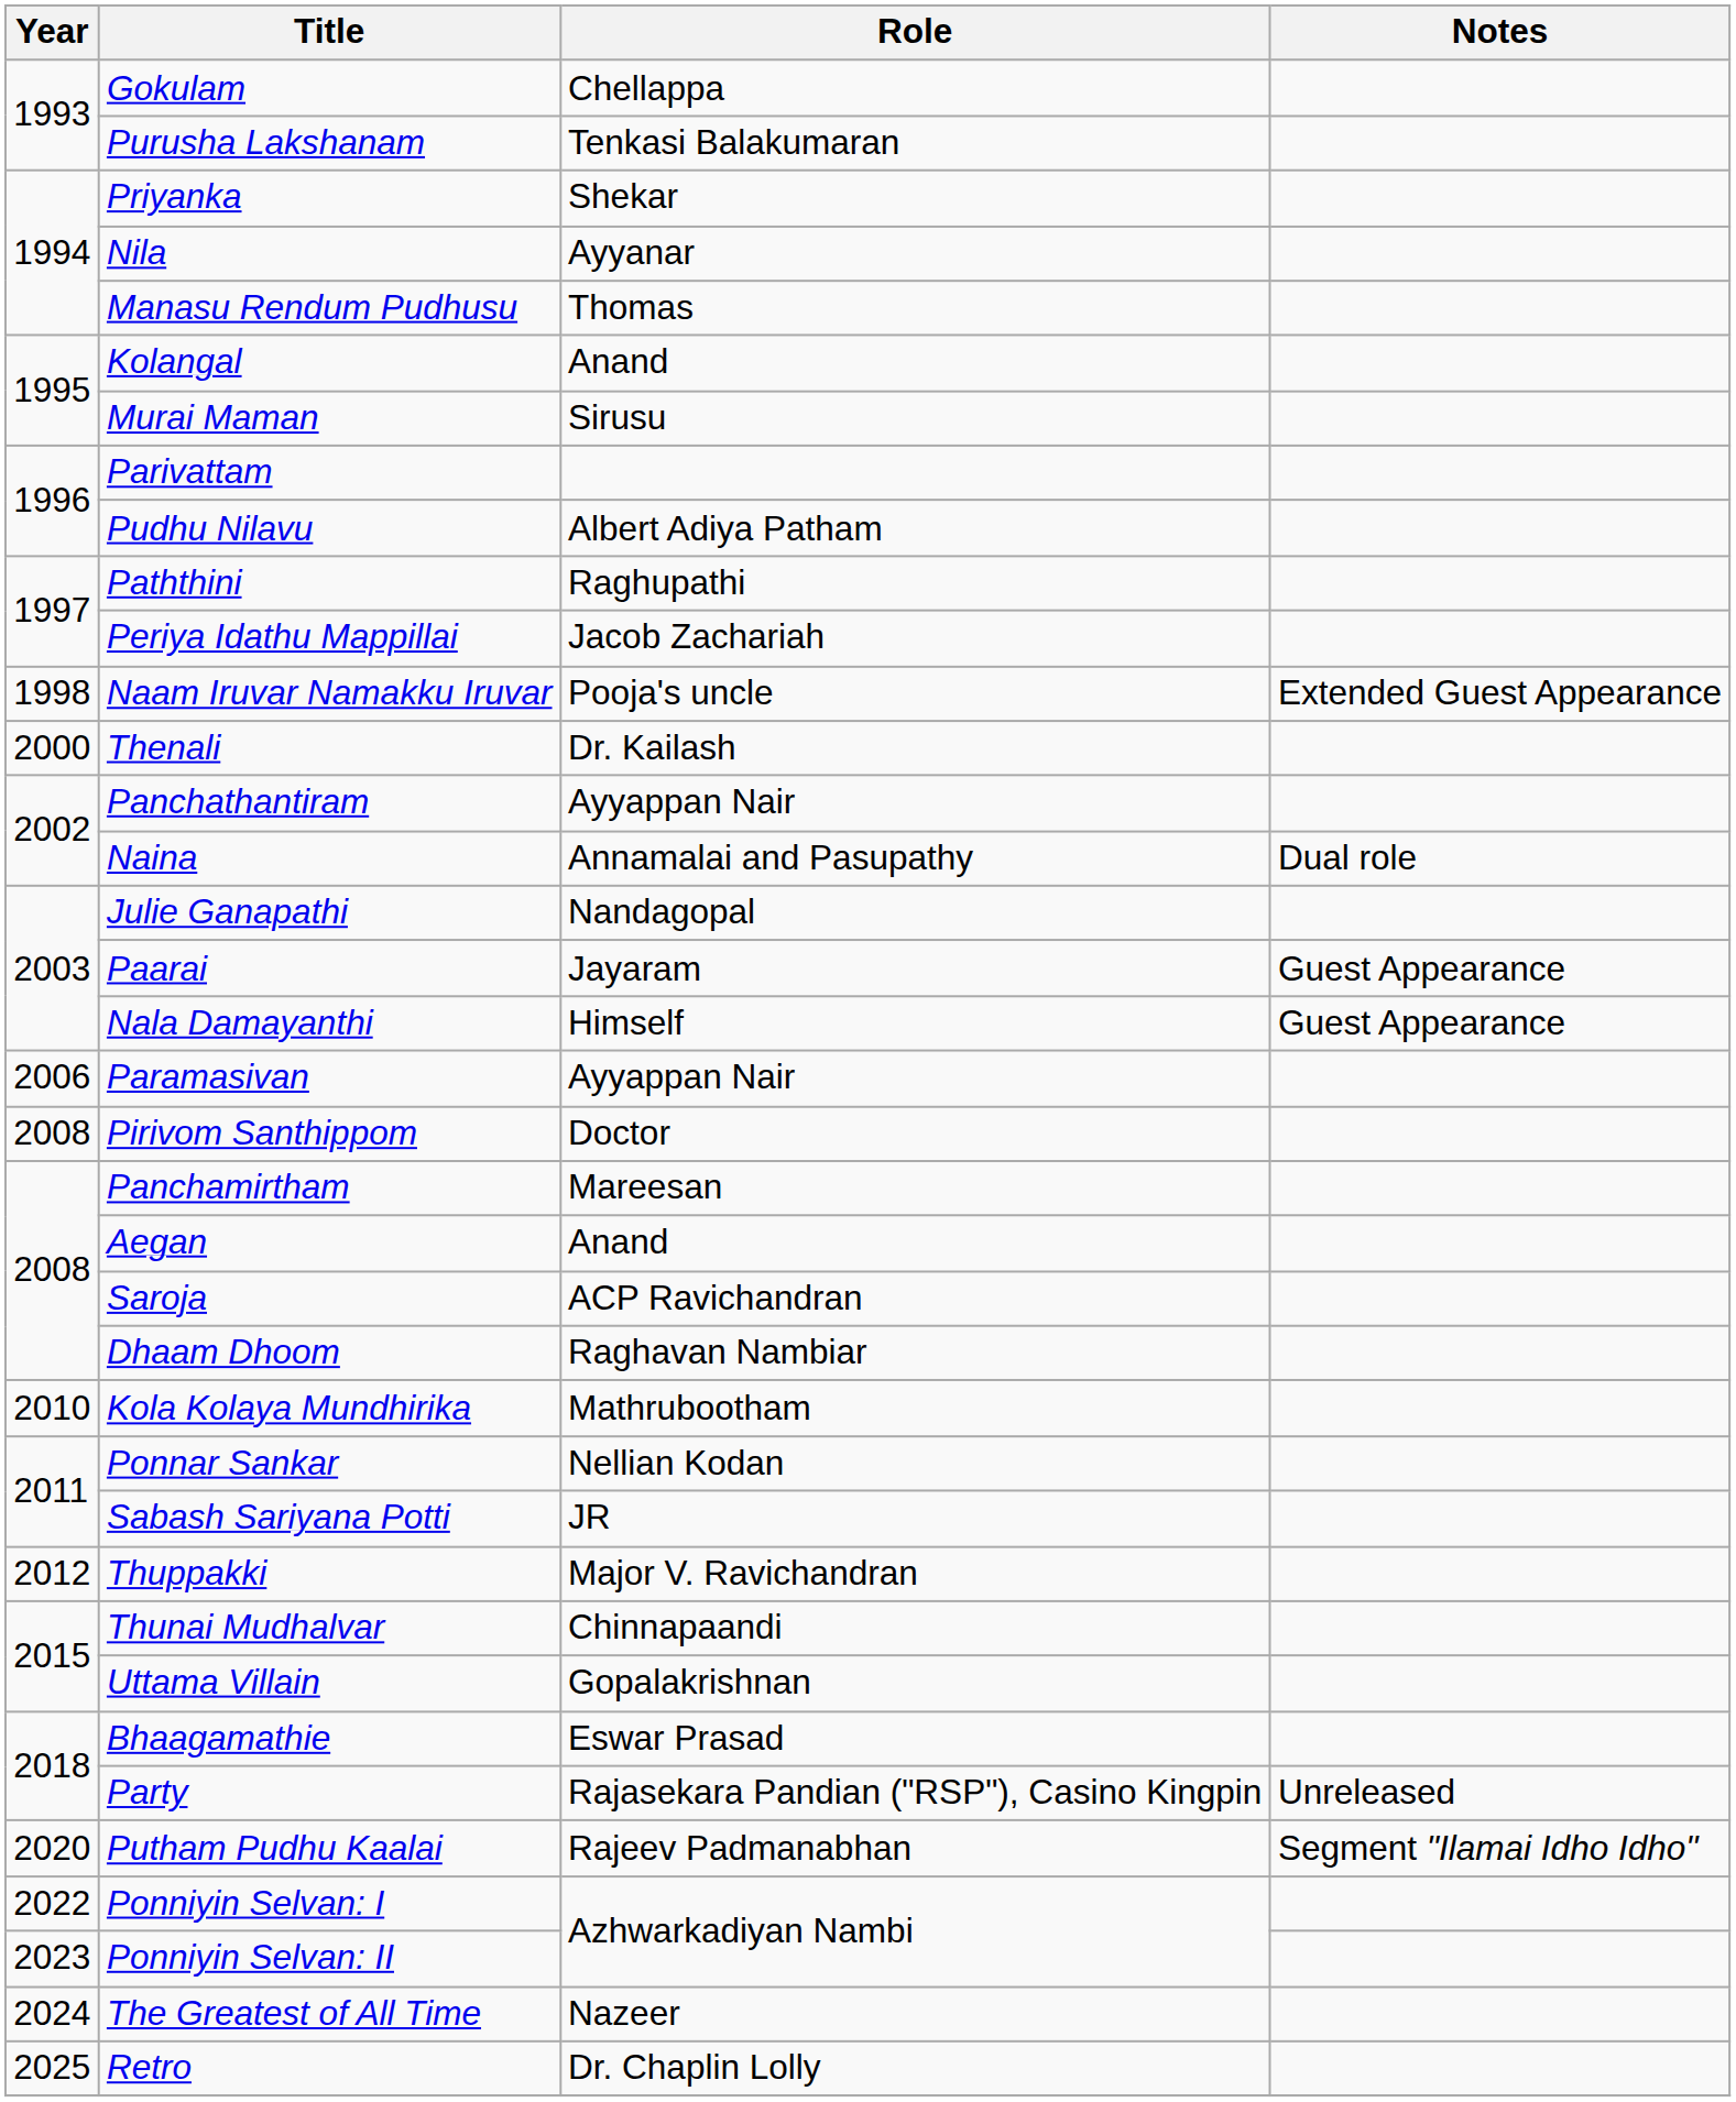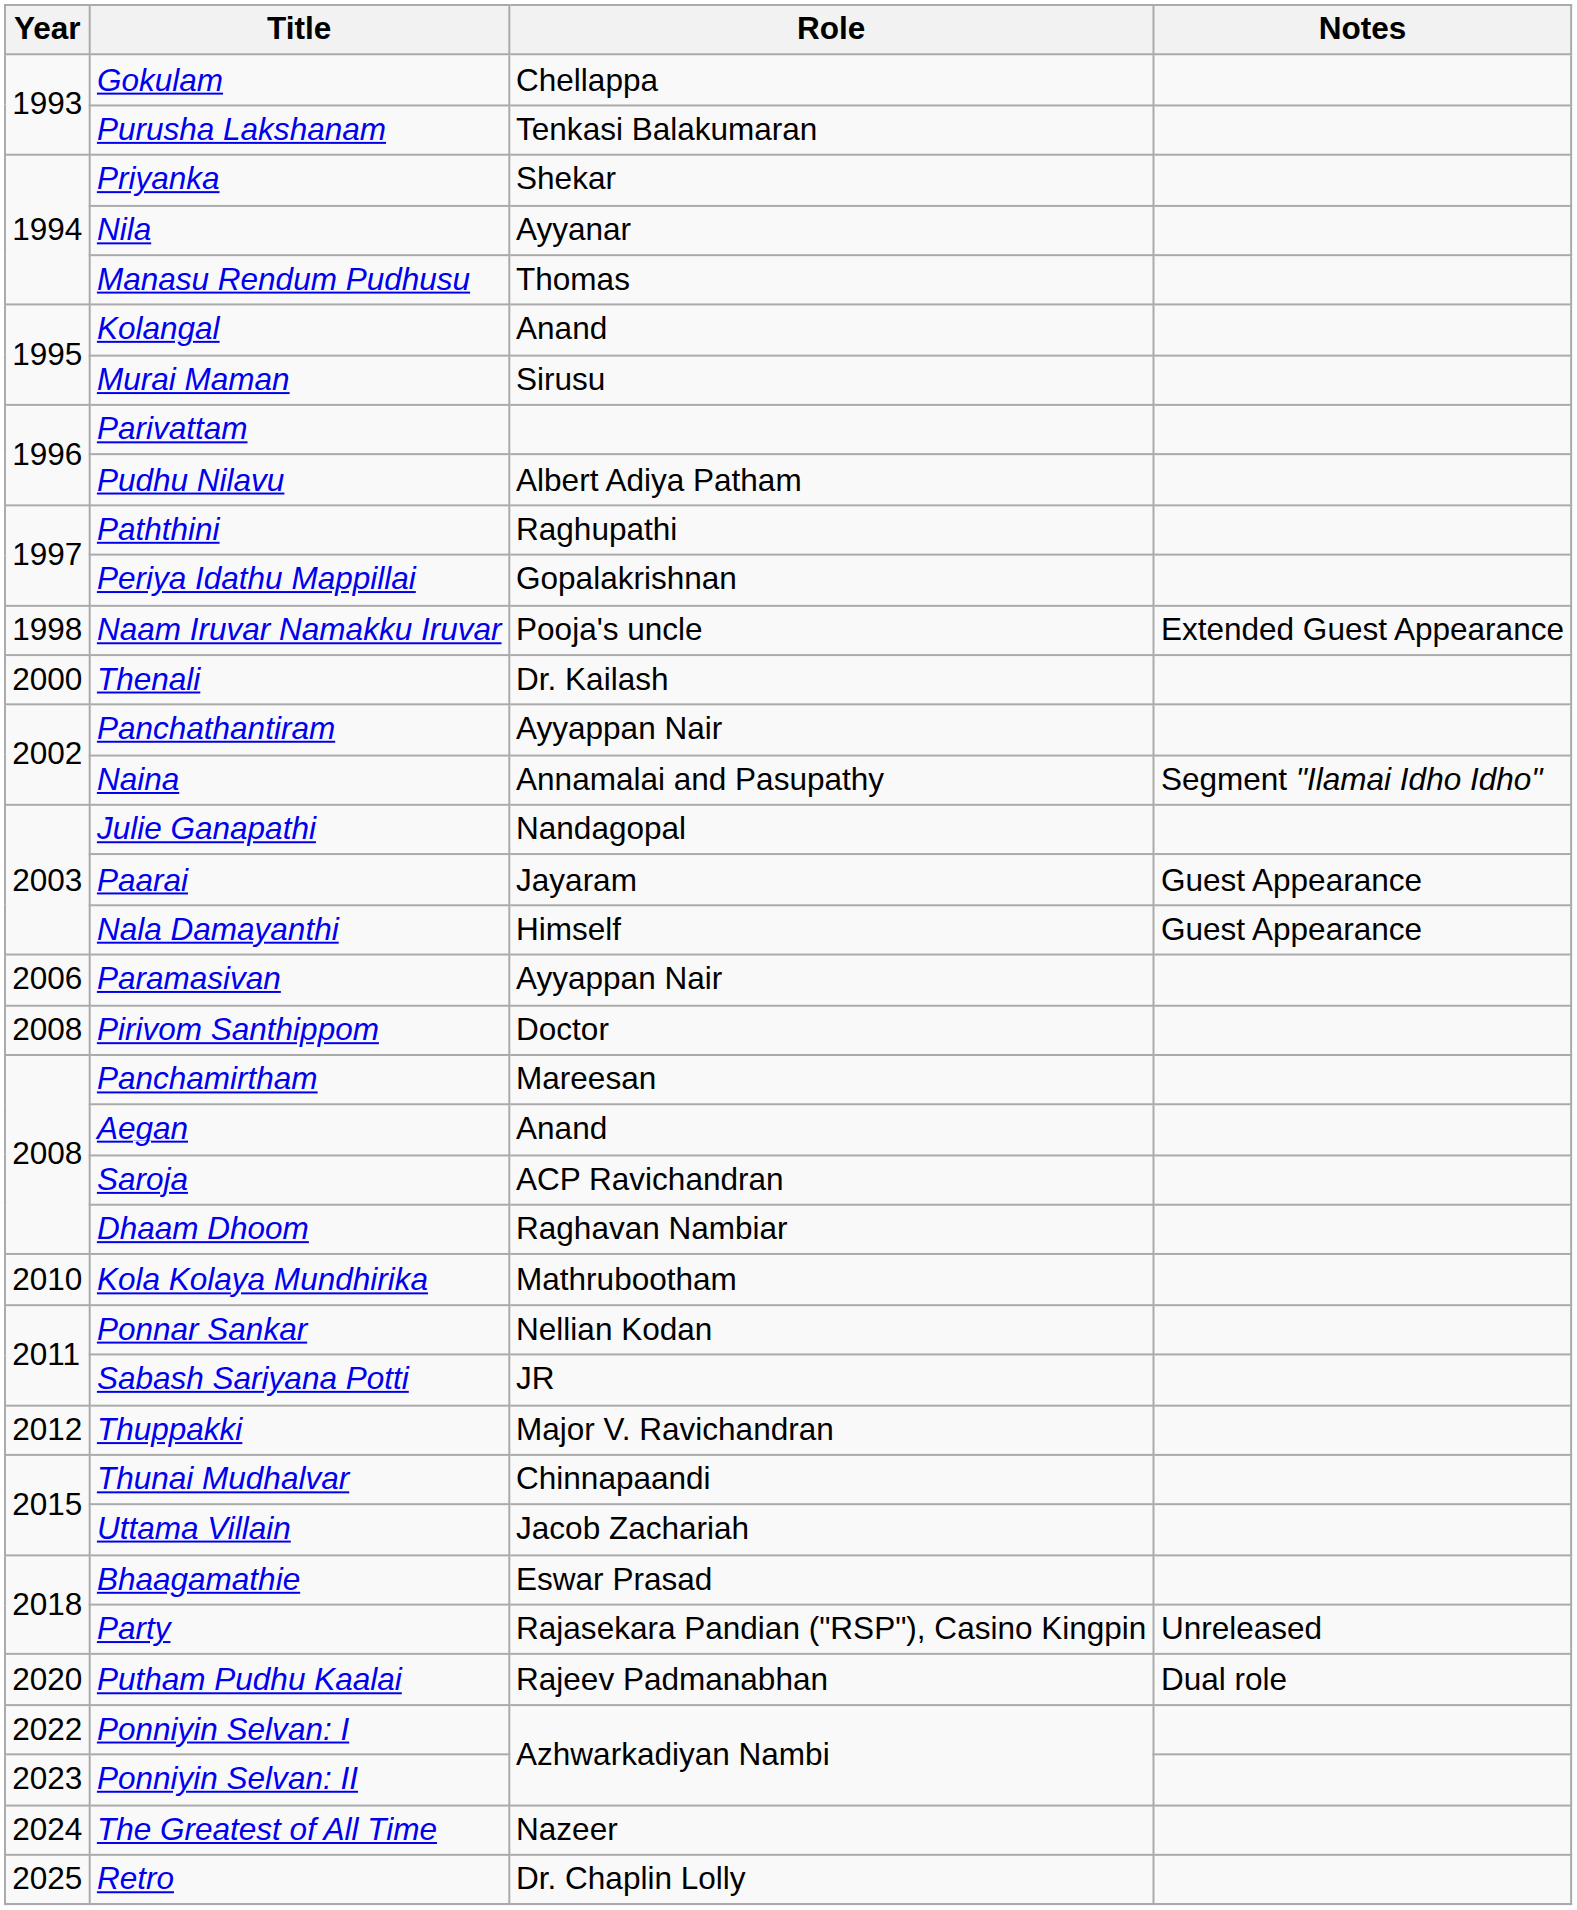Periya Idathu Mappillai | Role: Jacob Zachariah -> Gopalakrishnan
Naina | Notes: Dual role -> Segment "Ilamai Idho Idho"
Uttama Villain | Role: Gopalakrishnan -> Jacob Zachariah
Putham Pudhu Kaalai | Notes: Segment "Ilamai Idho Idho" -> Dual role
